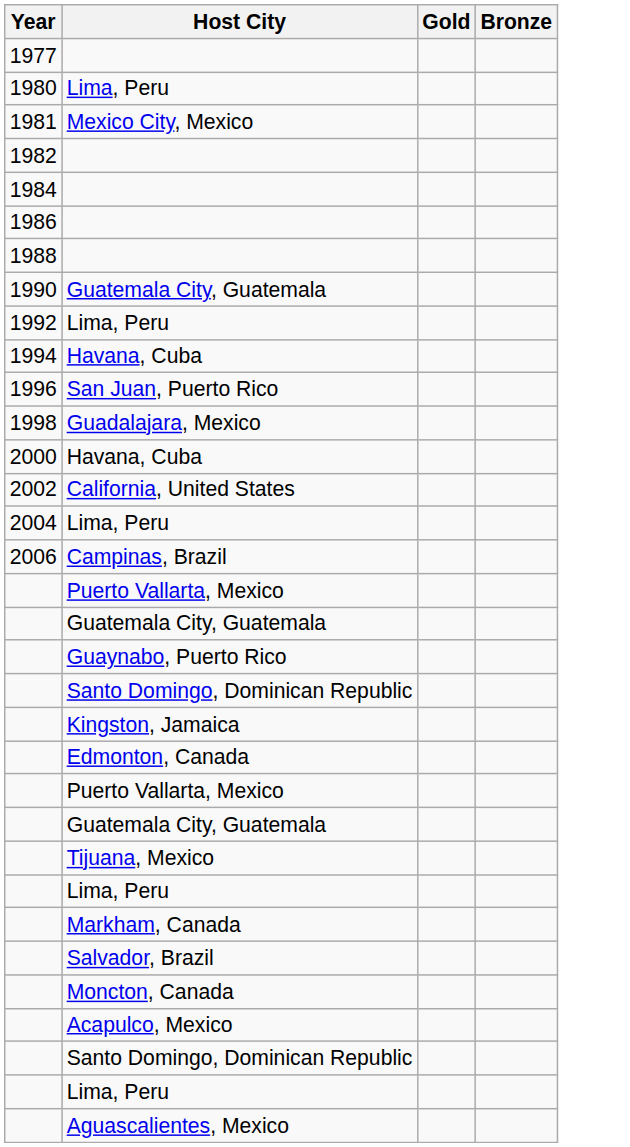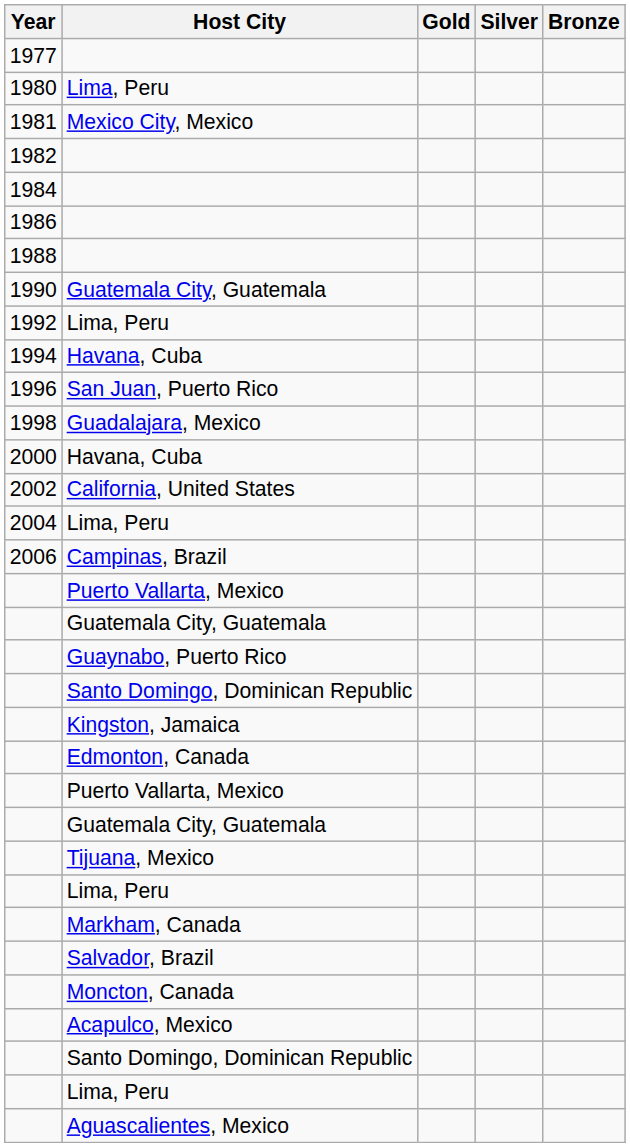+ column: Silver
